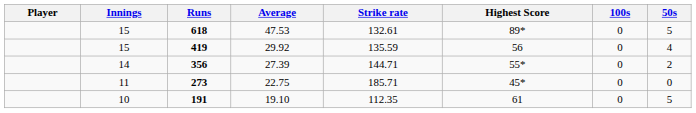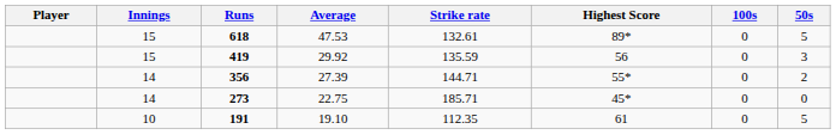419 | 50s: 4 -> 3
273 | Innings: 11 -> 14
